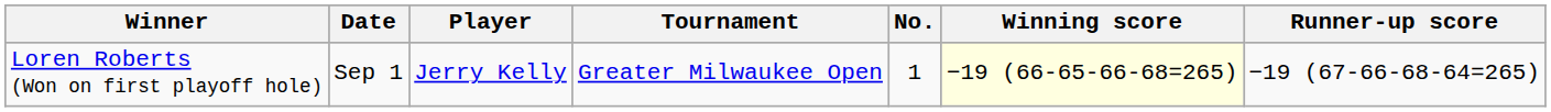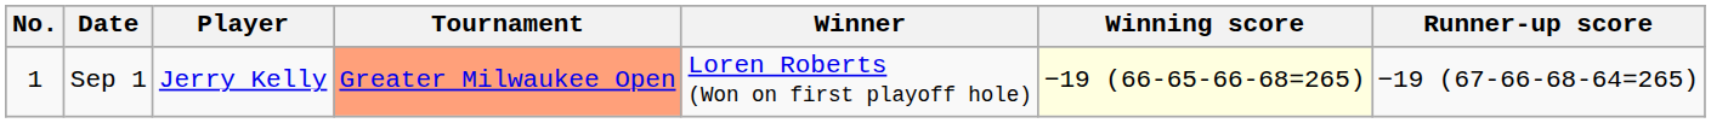columns swapped: No. <-> Winner
Sep 1 | Tournament: no background -> lightsalmon background
